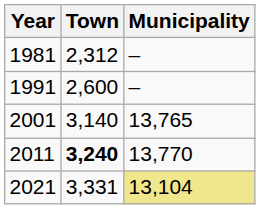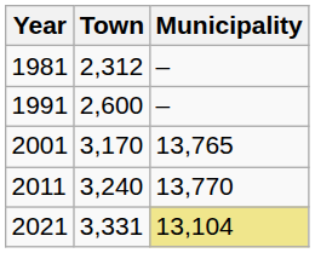2001 | Town: 3,140 -> 3,170
2011 | Town: bold -> normal
